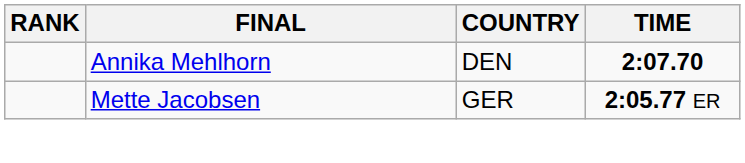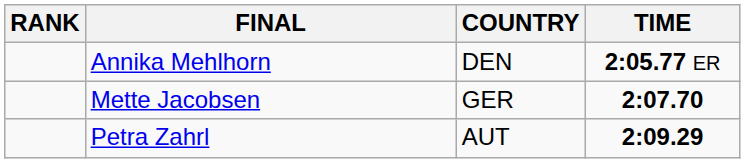Annika Mehlhorn | TIME: 2:07.70 -> 2:05.77 ER
Mette Jacobsen | TIME: 2:05.77 ER -> 2:07.70
+ row: Petra Zahrl | AUT | 2:09.29
